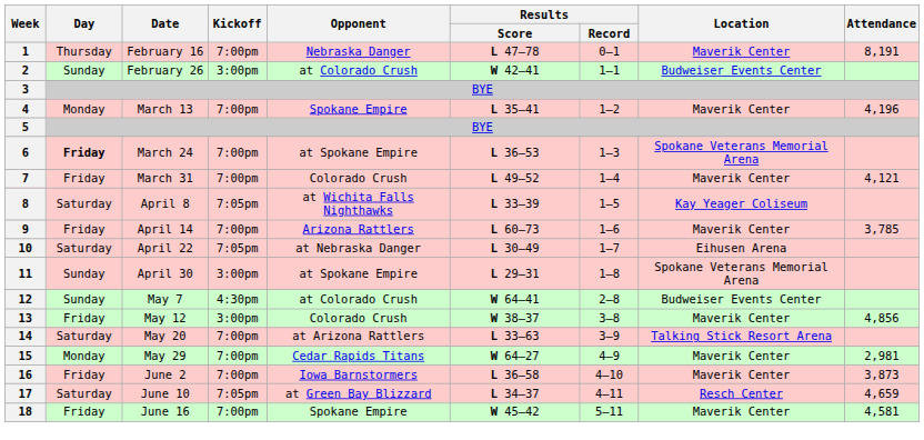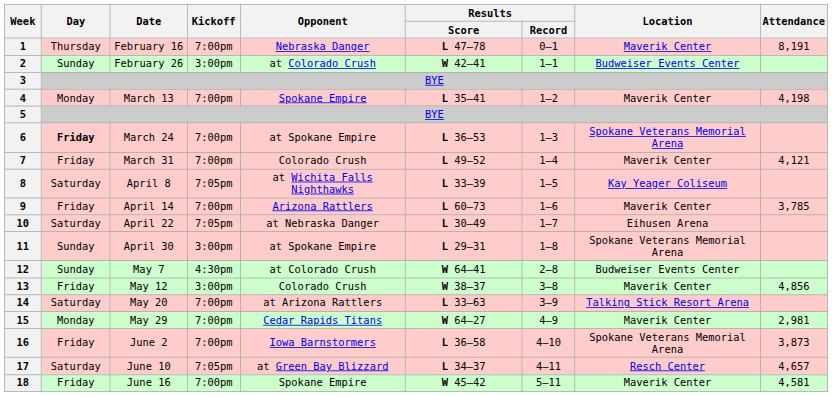4 | Attendance: 4,196 -> 4,198
16 | Location: Maverik Center -> Spokane Veterans Memorial Arena
17 | Attendance: 4,659 -> 4,657
